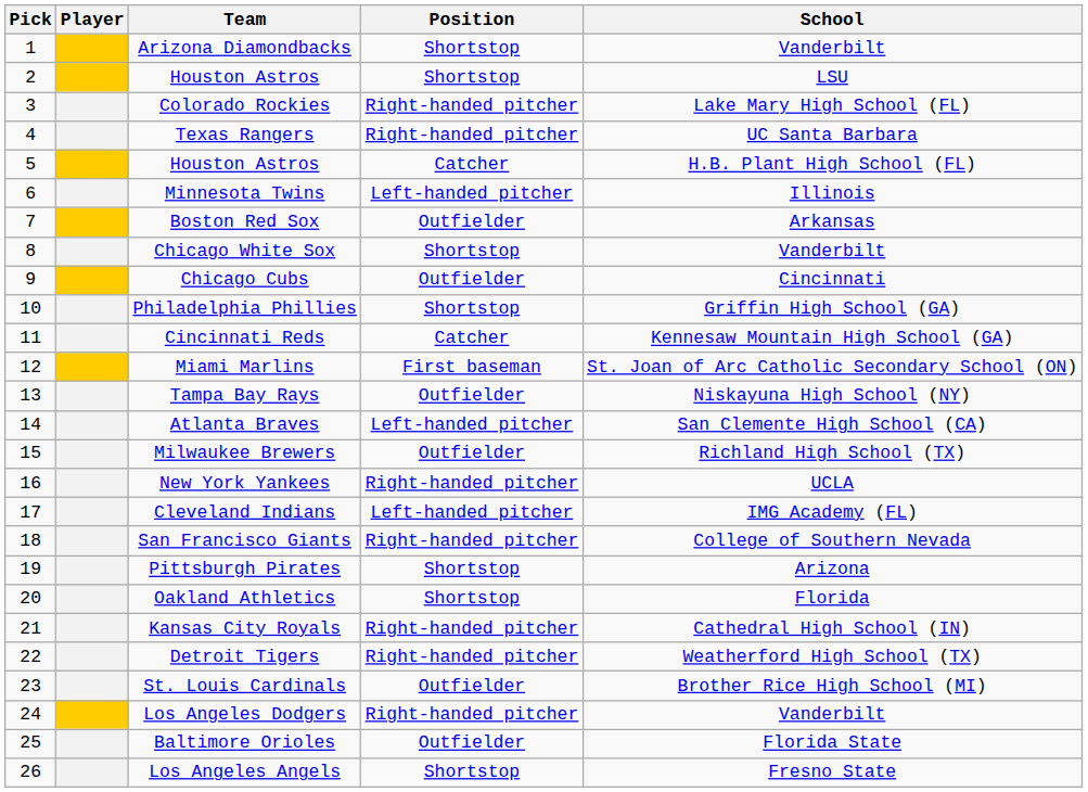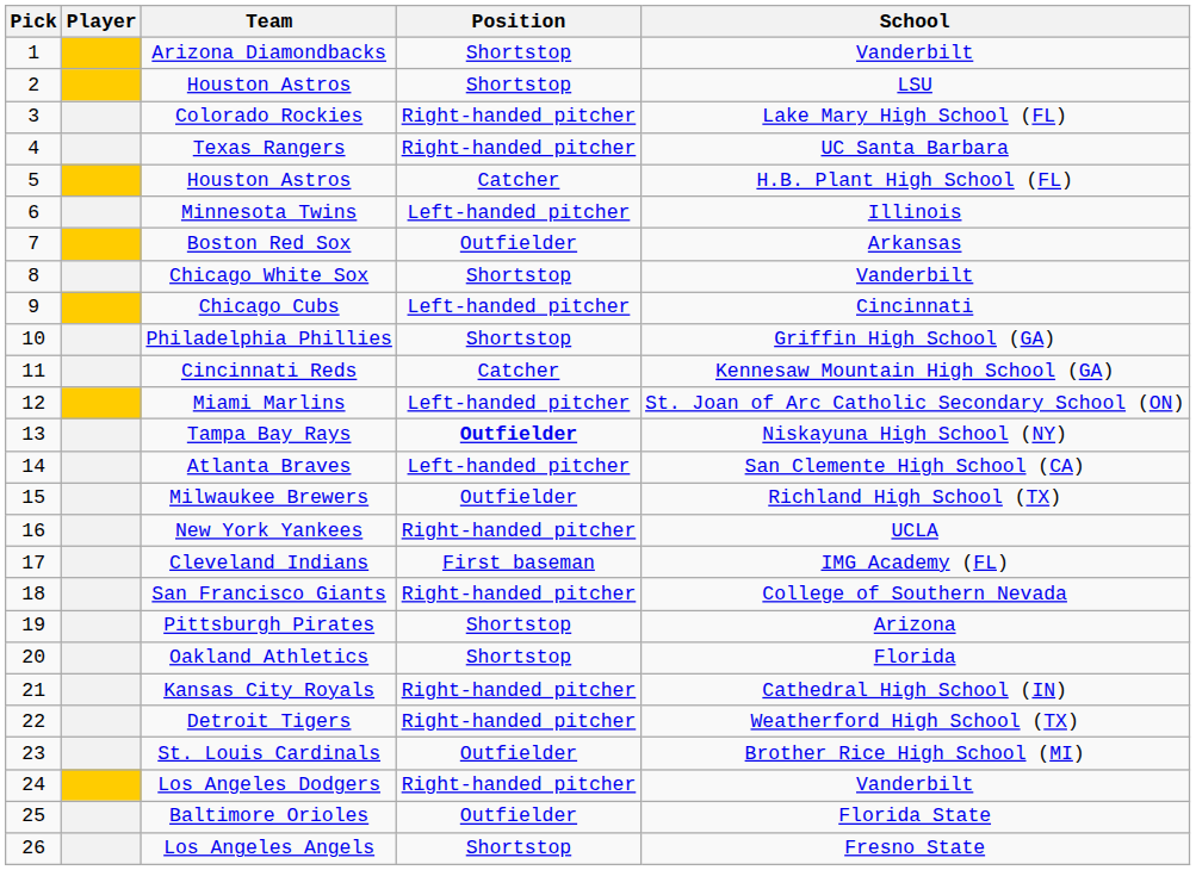Chicago Cubs | Position: Outfielder -> Left-handed pitcher
Miami Marlins | Position: First baseman -> Left-handed pitcher
Tampa Bay Rays | Position: normal -> bold
Cleveland Indians | Position: Left-handed pitcher -> First baseman
